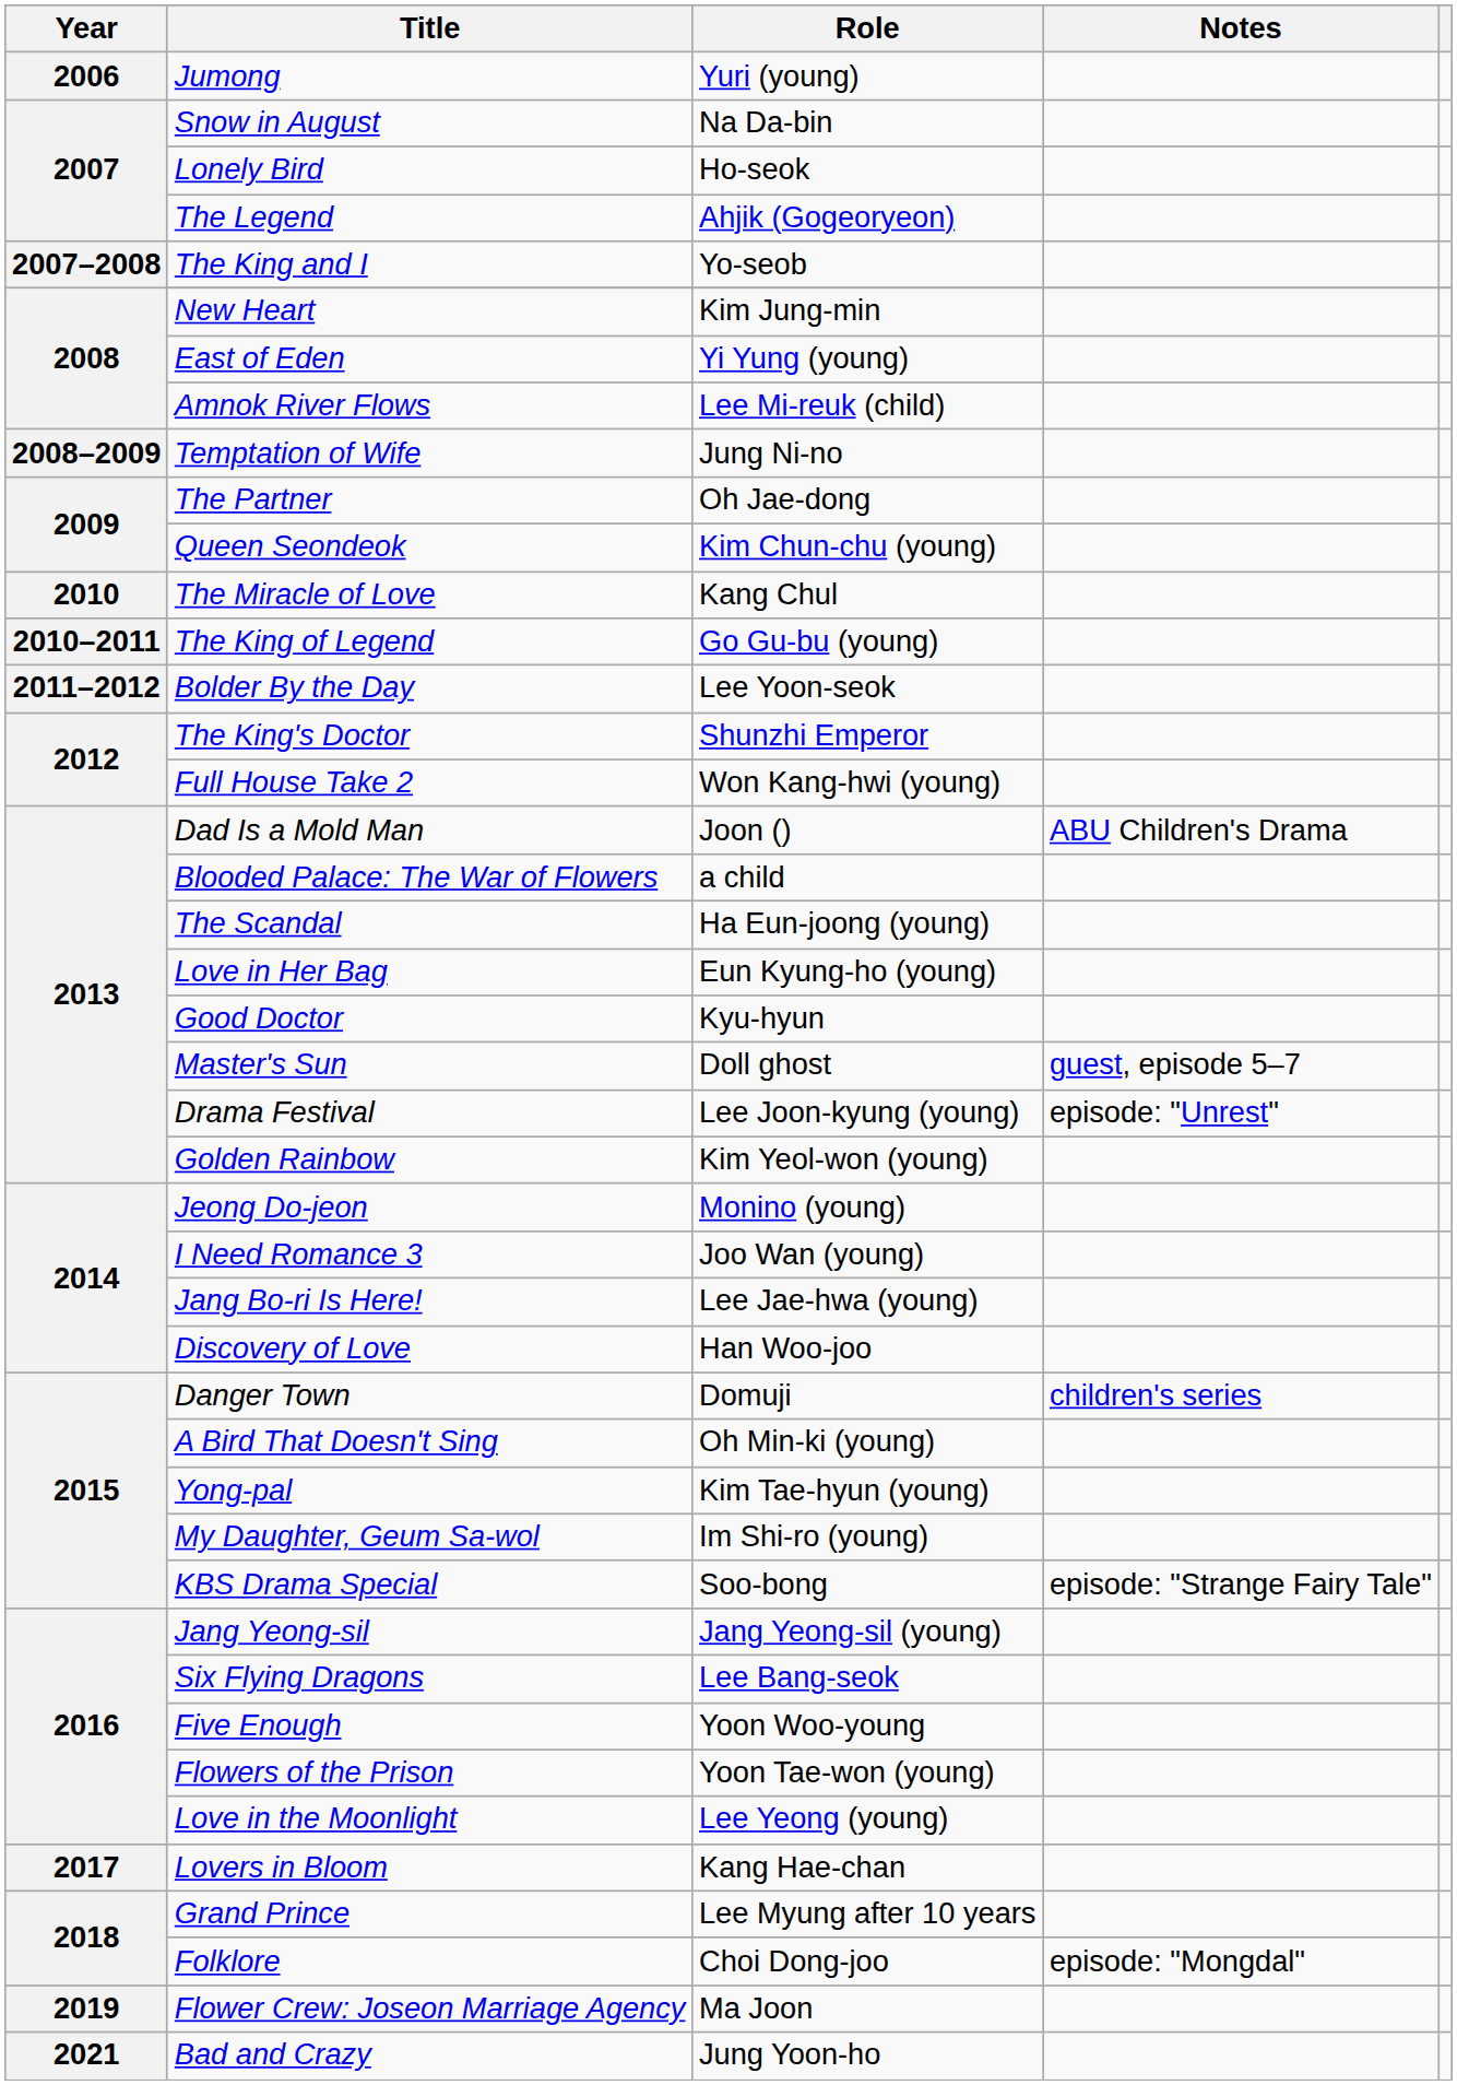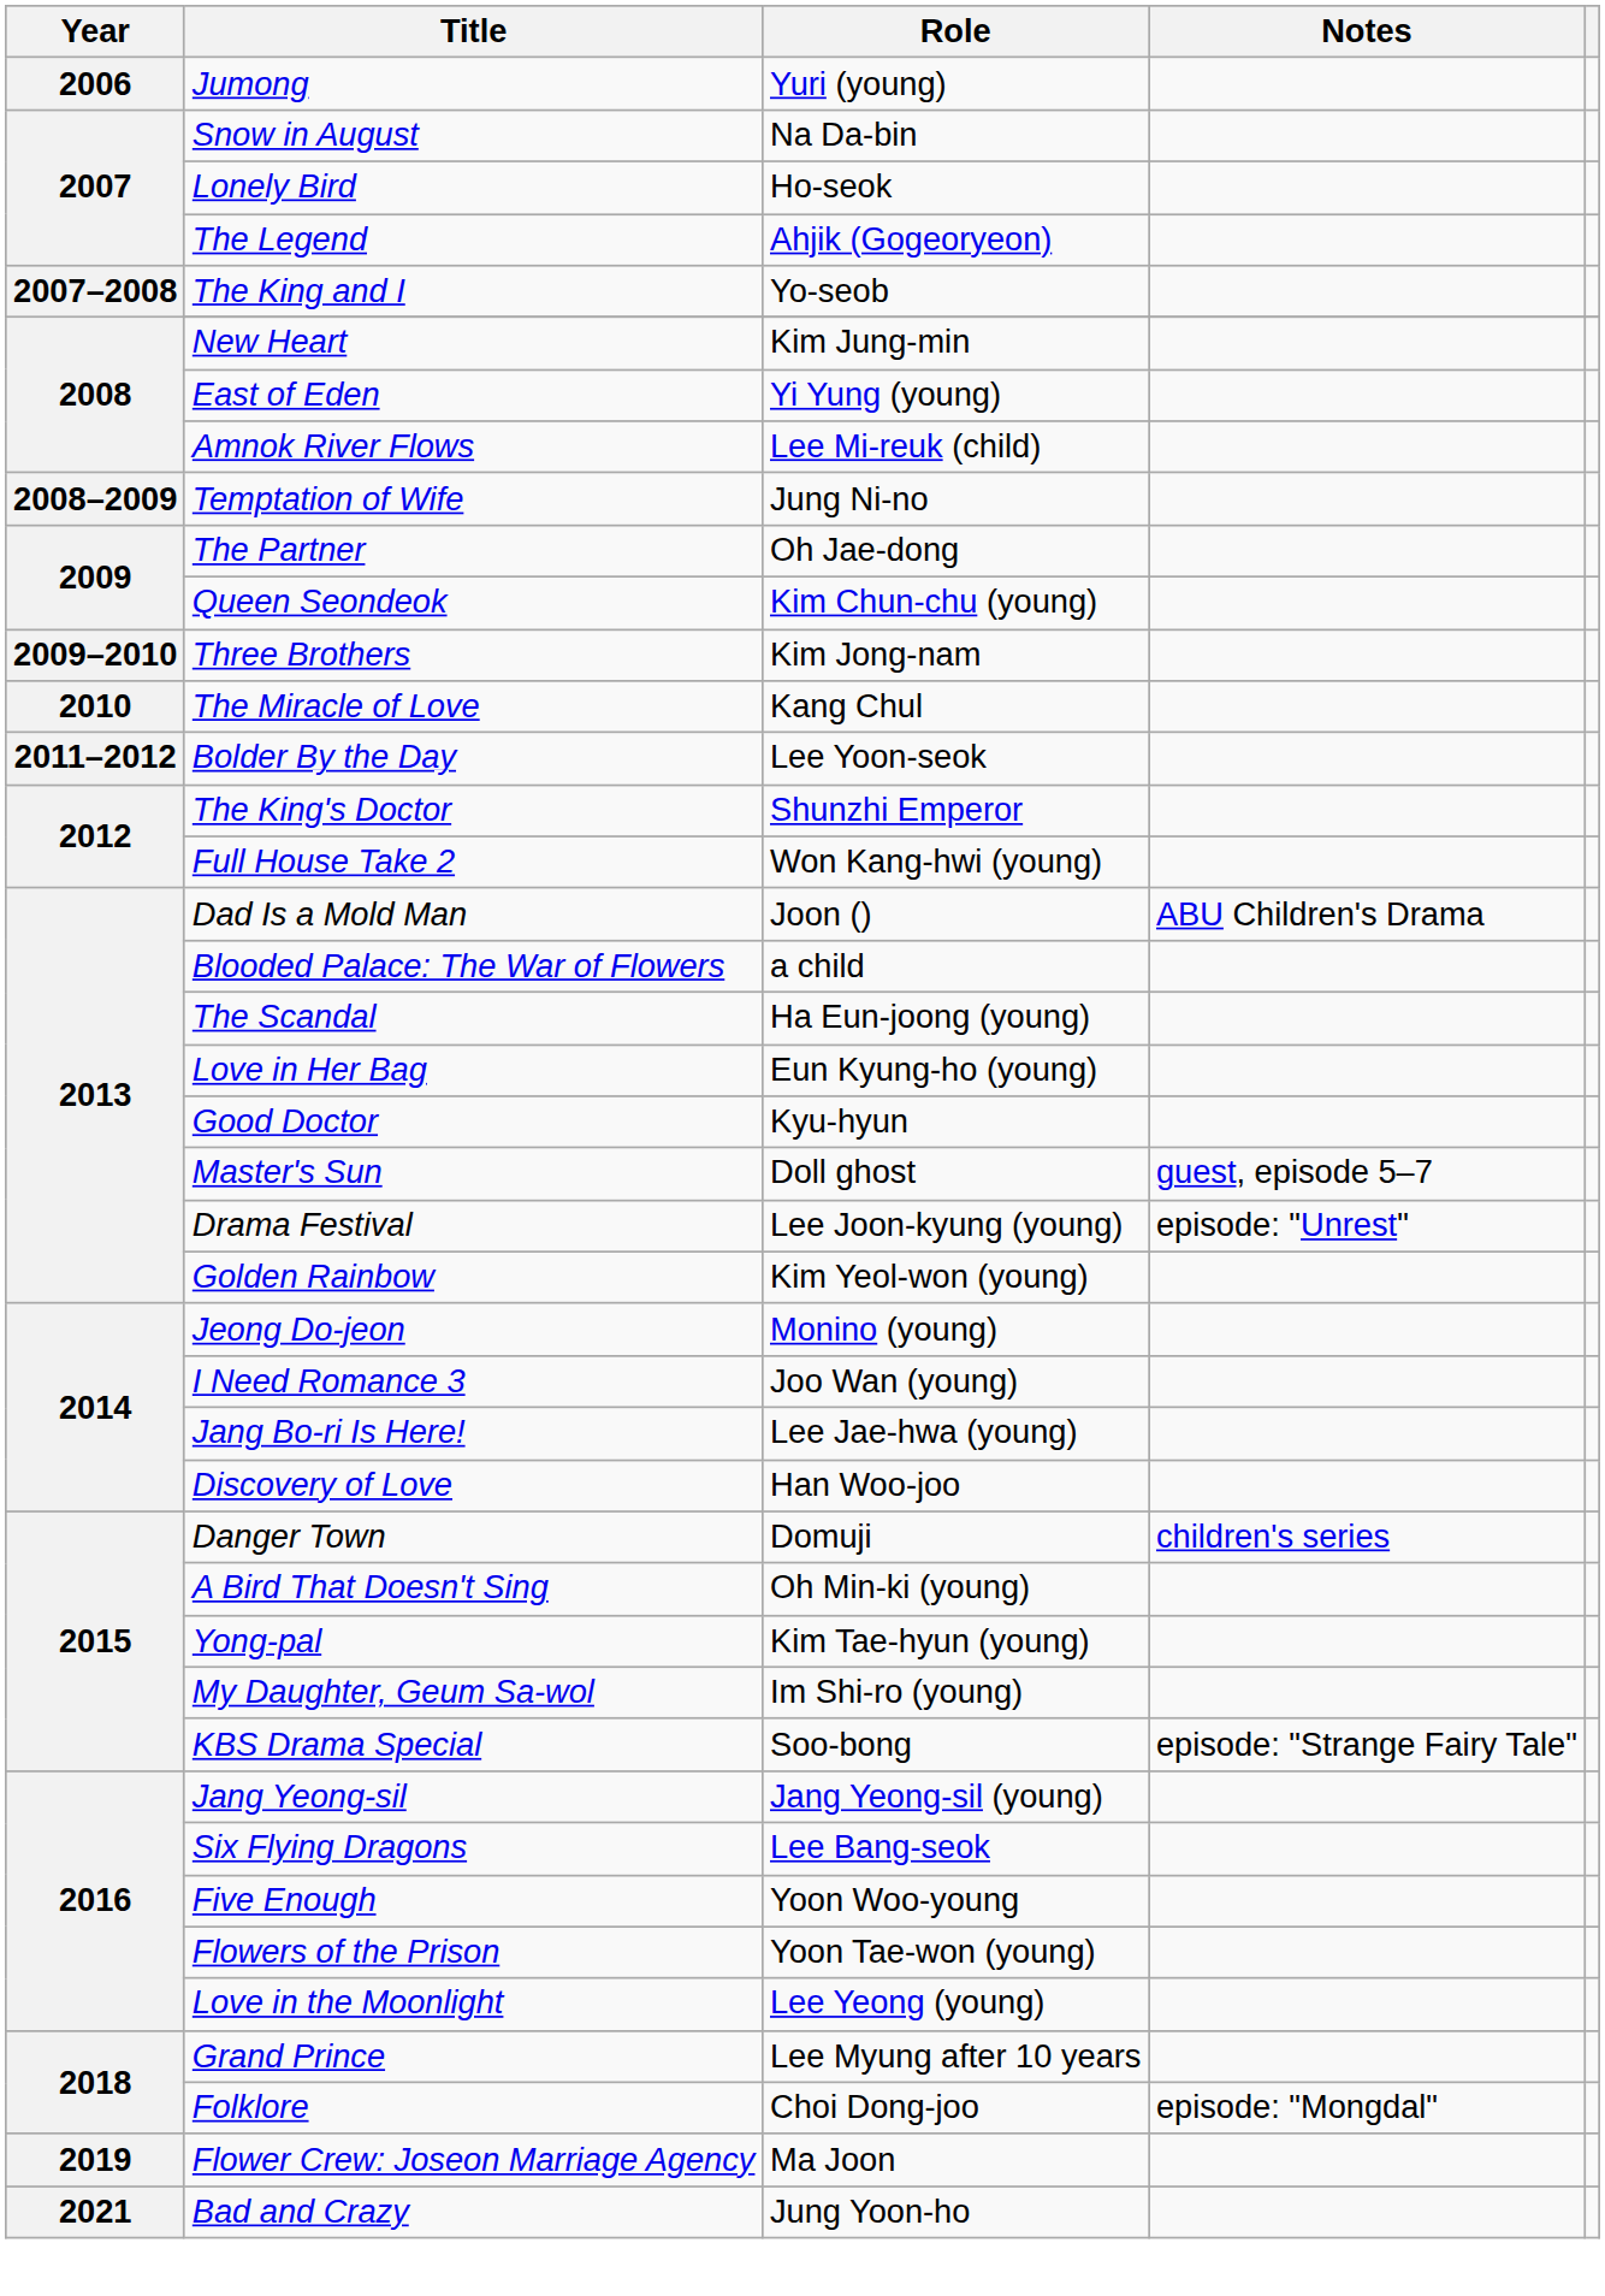+ row: 2009–2010 | Three Brothers | Kim Jong-nam
- row: 2010–2011 | The King of Legend | Go Gu-bu (young)
- row: 2017 | Lovers in Bloom | Kang Hae-chan
